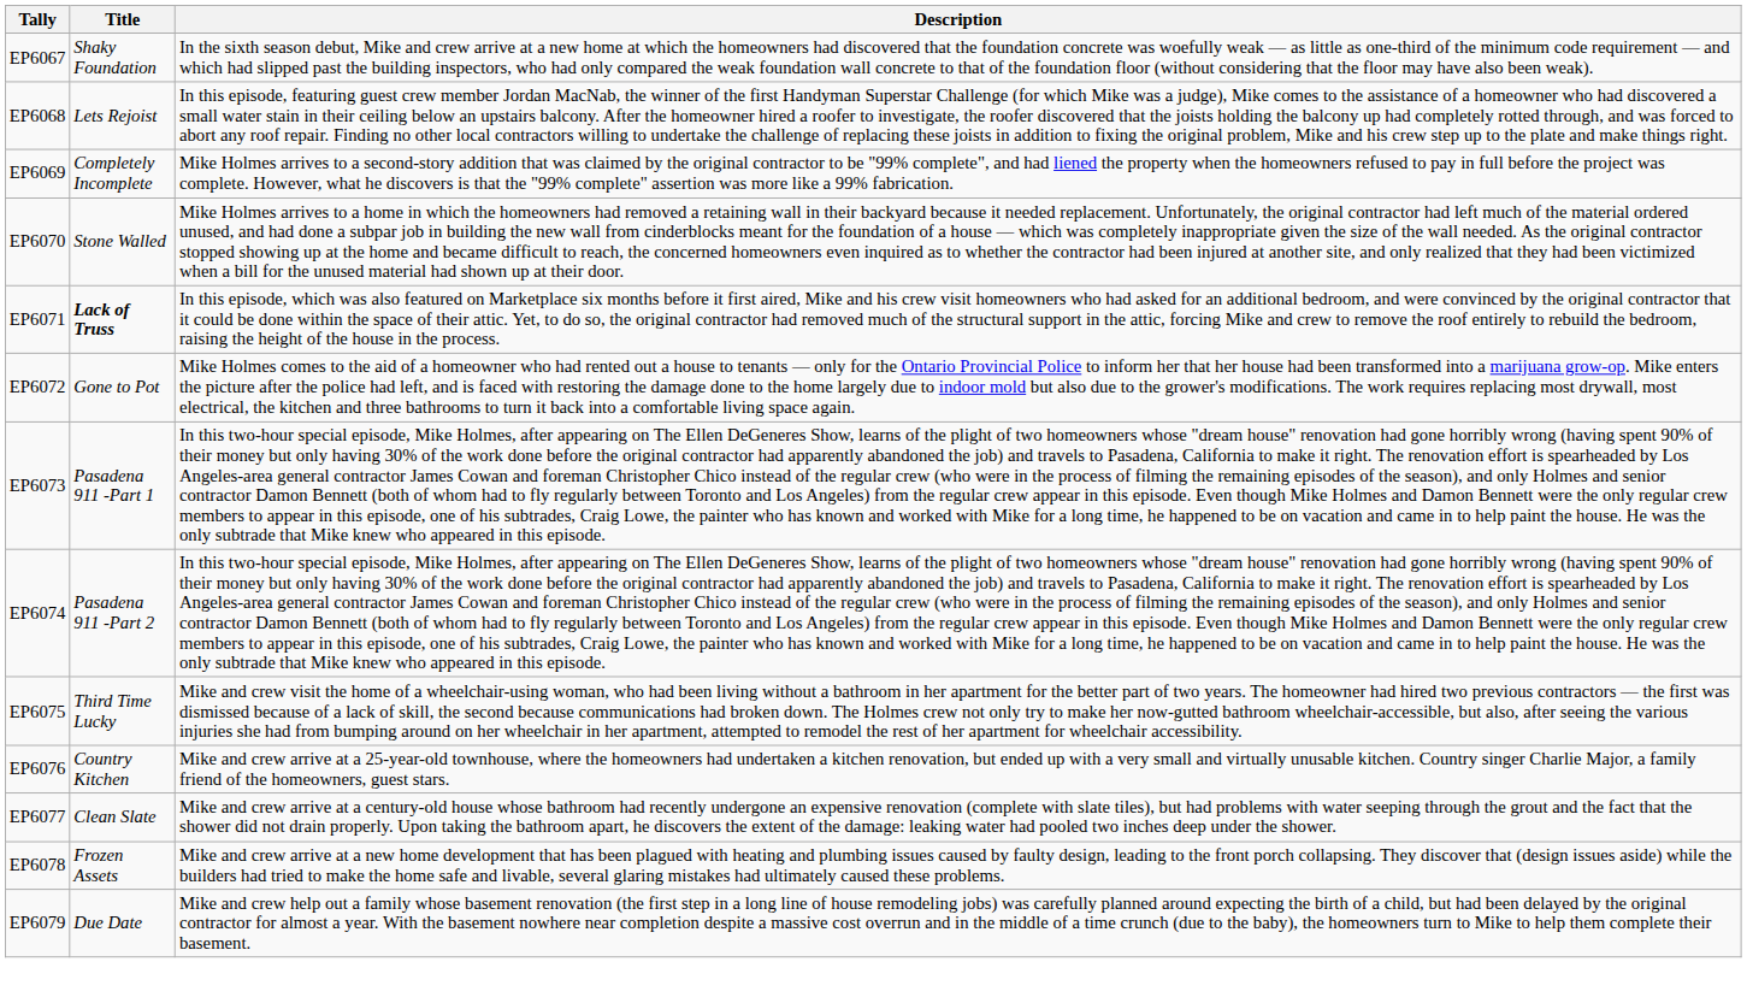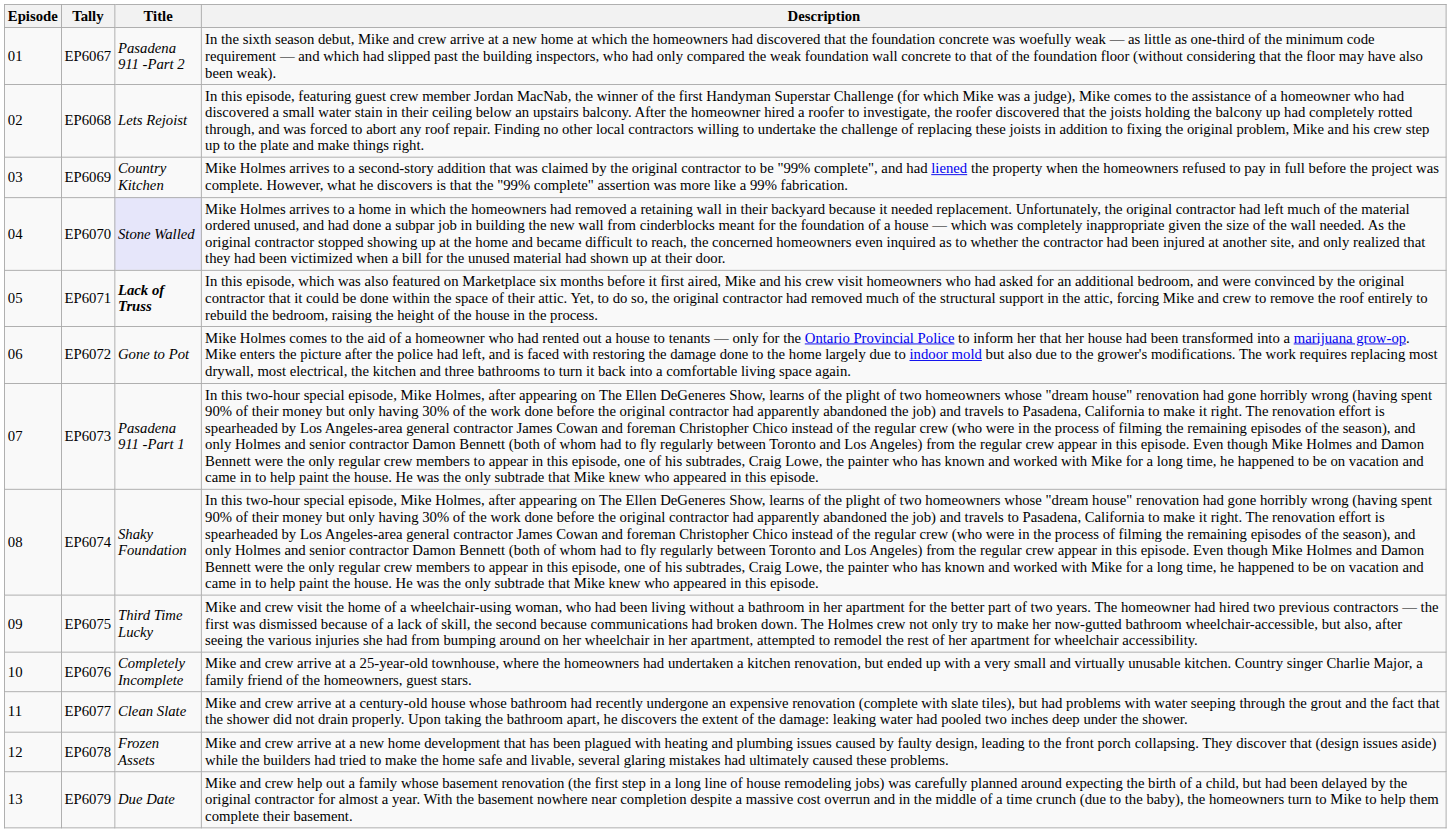+ column: Episode | 01 | 02 | 03 | 04 | 05 | 06 | 07 | 08 | 09 | 10 | 11 | 12 | 13
EP6067 | Title: Shaky Foundation -> Pasadena 911 -Part 2
EP6069 | Title: Completely Incomplete -> Country Kitchen
EP6070 | Title: no background -> lavender background
EP6074 | Title: Pasadena 911 -Part 2 -> Shaky Foundation
EP6076 | Title: Country Kitchen -> Completely Incomplete
